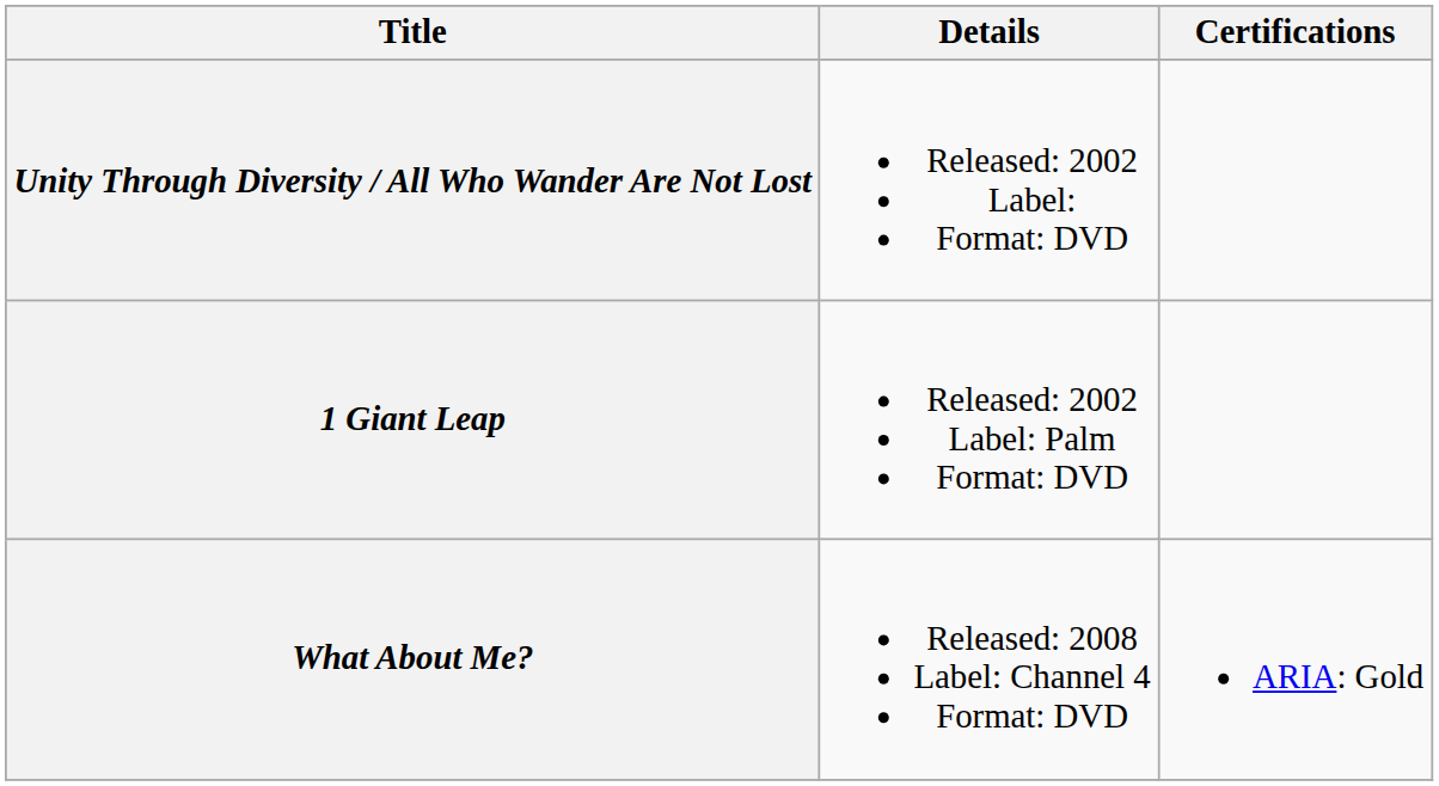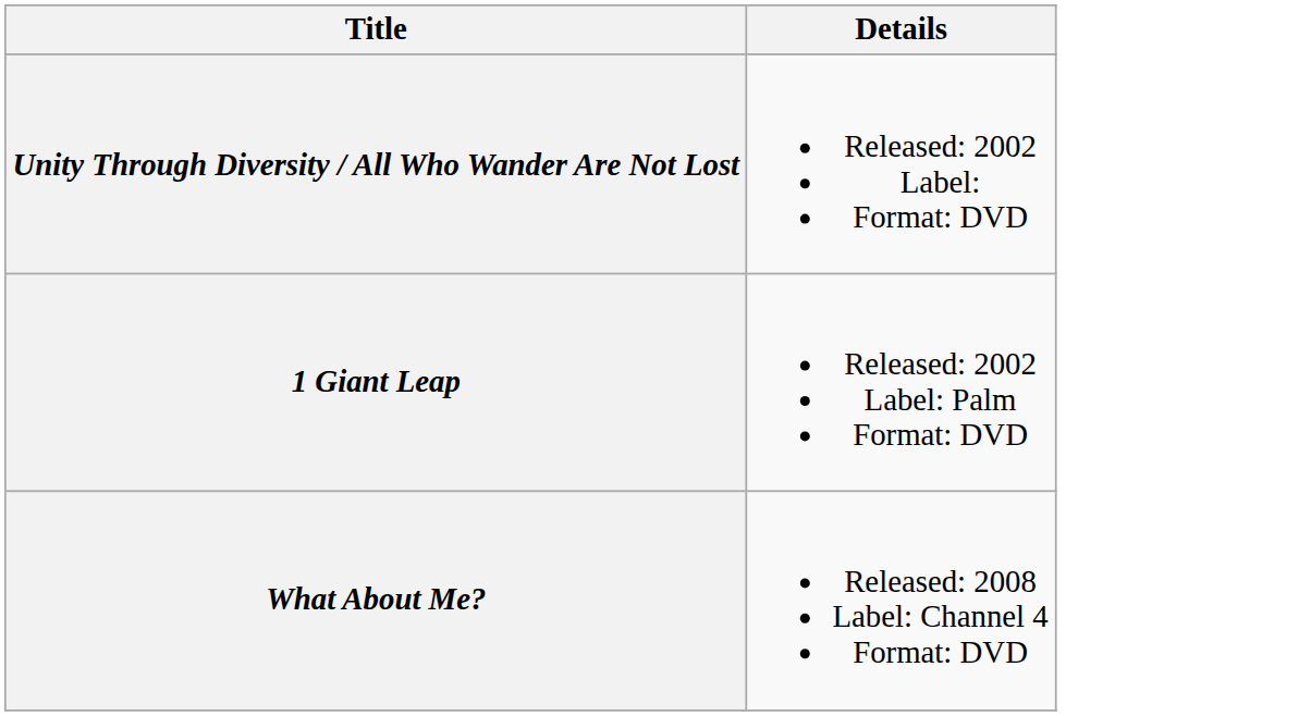- column: Certifications | ARIA: Gold
